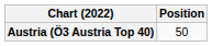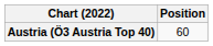Austria (Ö3 Austria Top 40) | Position: 50 -> 60
